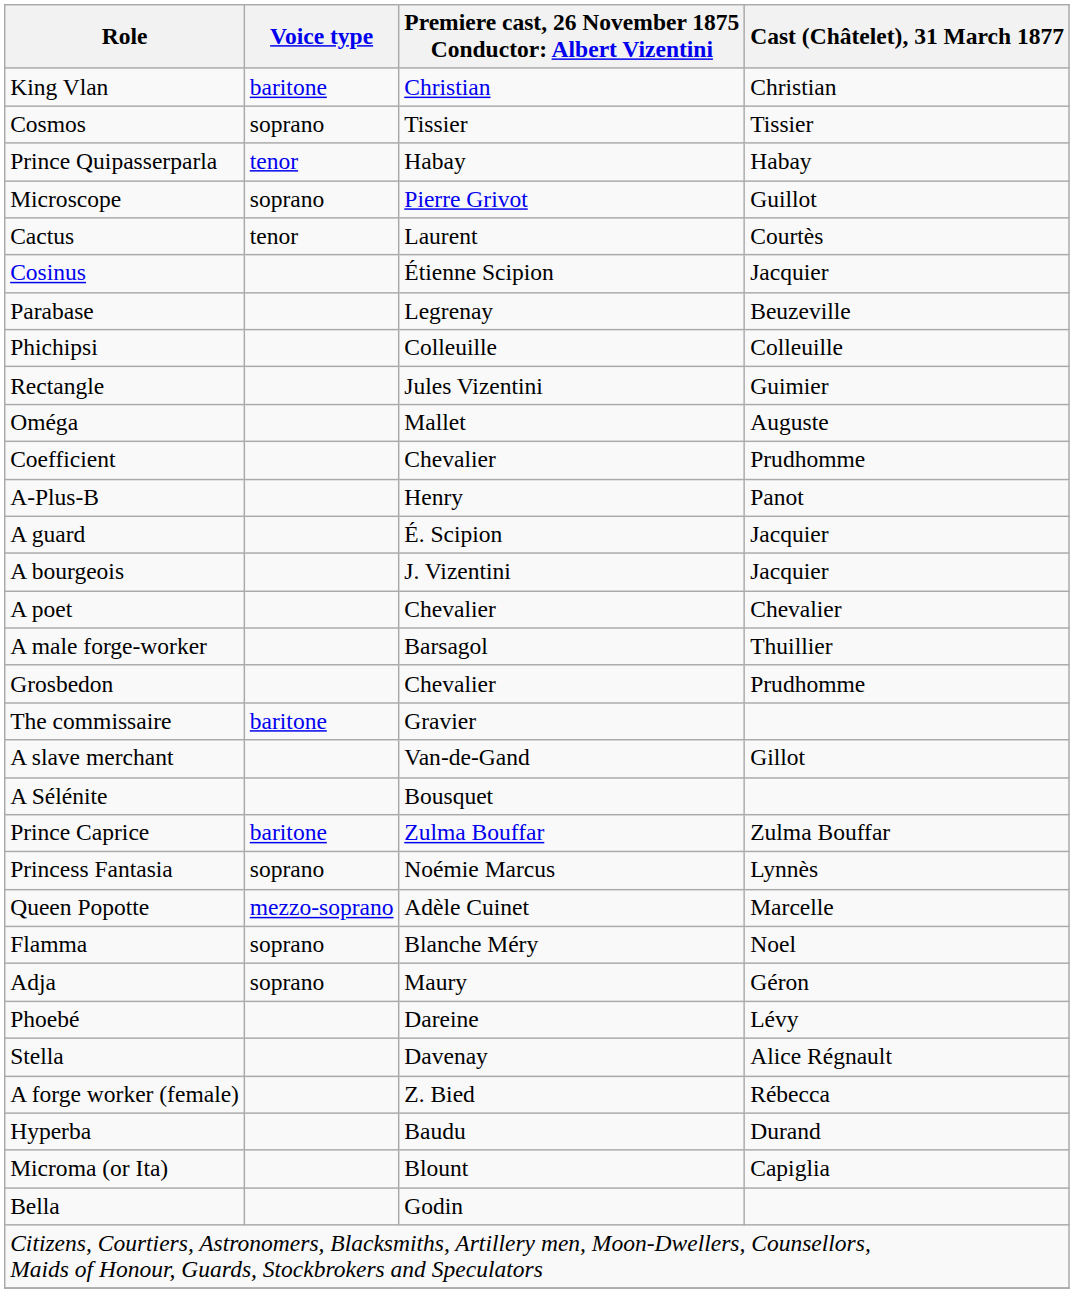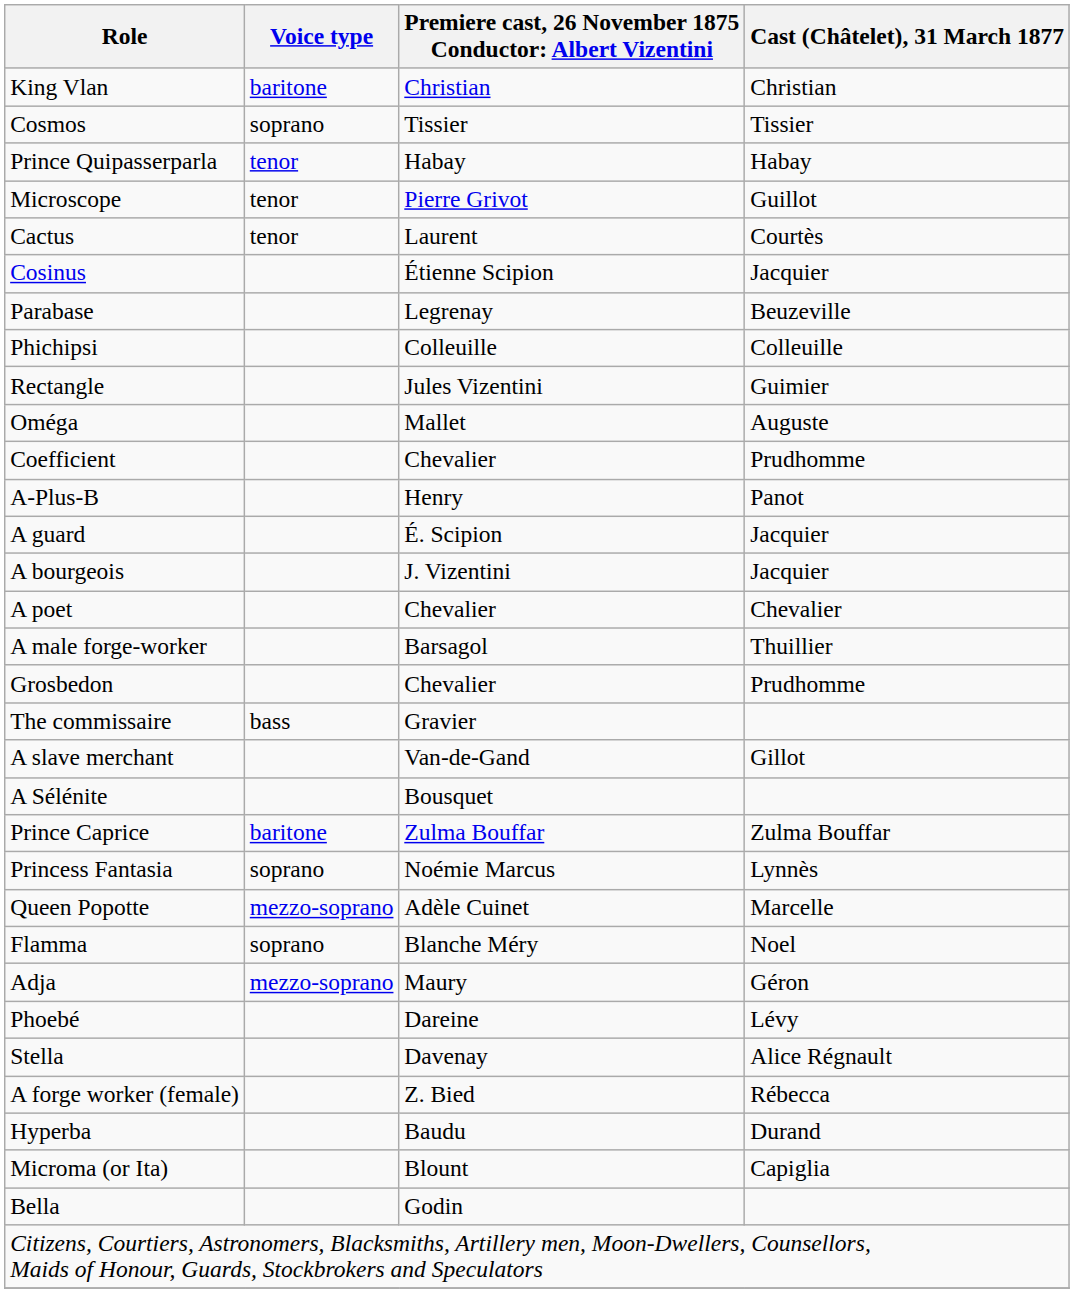Microscope | Voice type: soprano -> tenor
The commissaire | Voice type: baritone -> bass
Adja | Voice type: soprano -> mezzo-soprano
